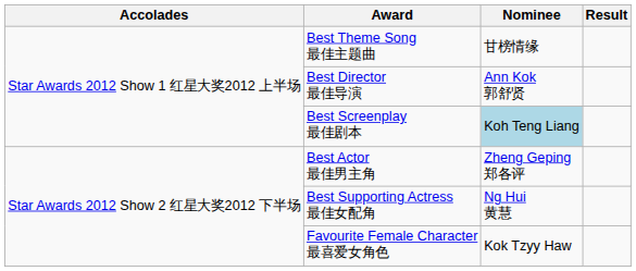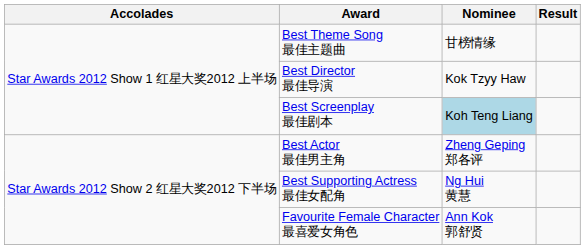Best Director 最佳导演 | Nominee: Ann Kok 郭舒贤 -> Kok Tzyy Haw
Favourite Female Character 最喜爱女角色 | Nominee: Kok Tzyy Haw -> Ann Kok 郭舒贤
